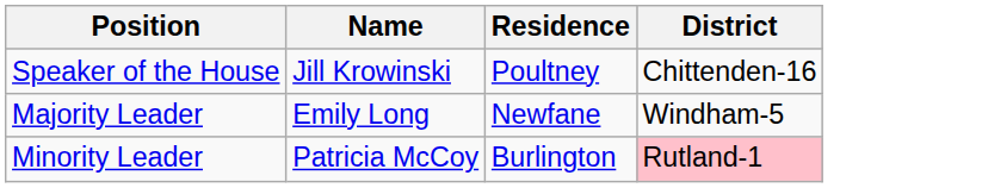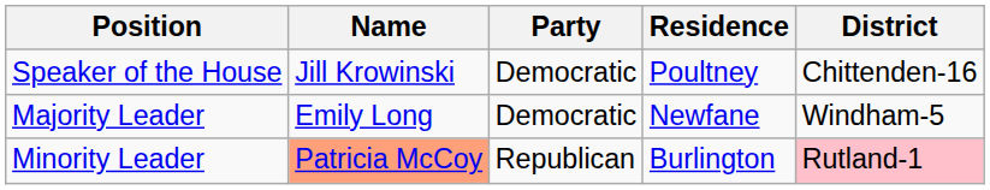+ column: Party | Democratic | Democratic | Republican
Minority Leader | Name: no background -> lightsalmon background
